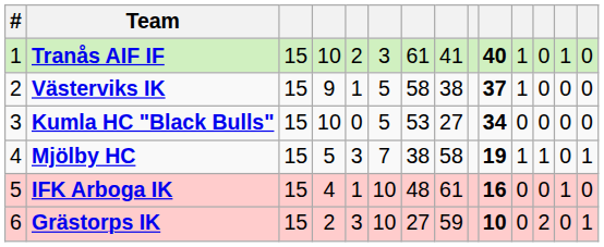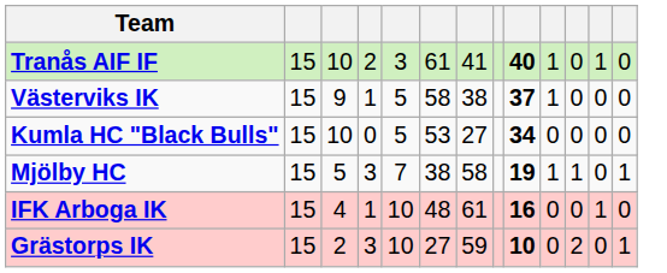- column: # | 1 | 2 | 3 | 4 | 5 | 6
